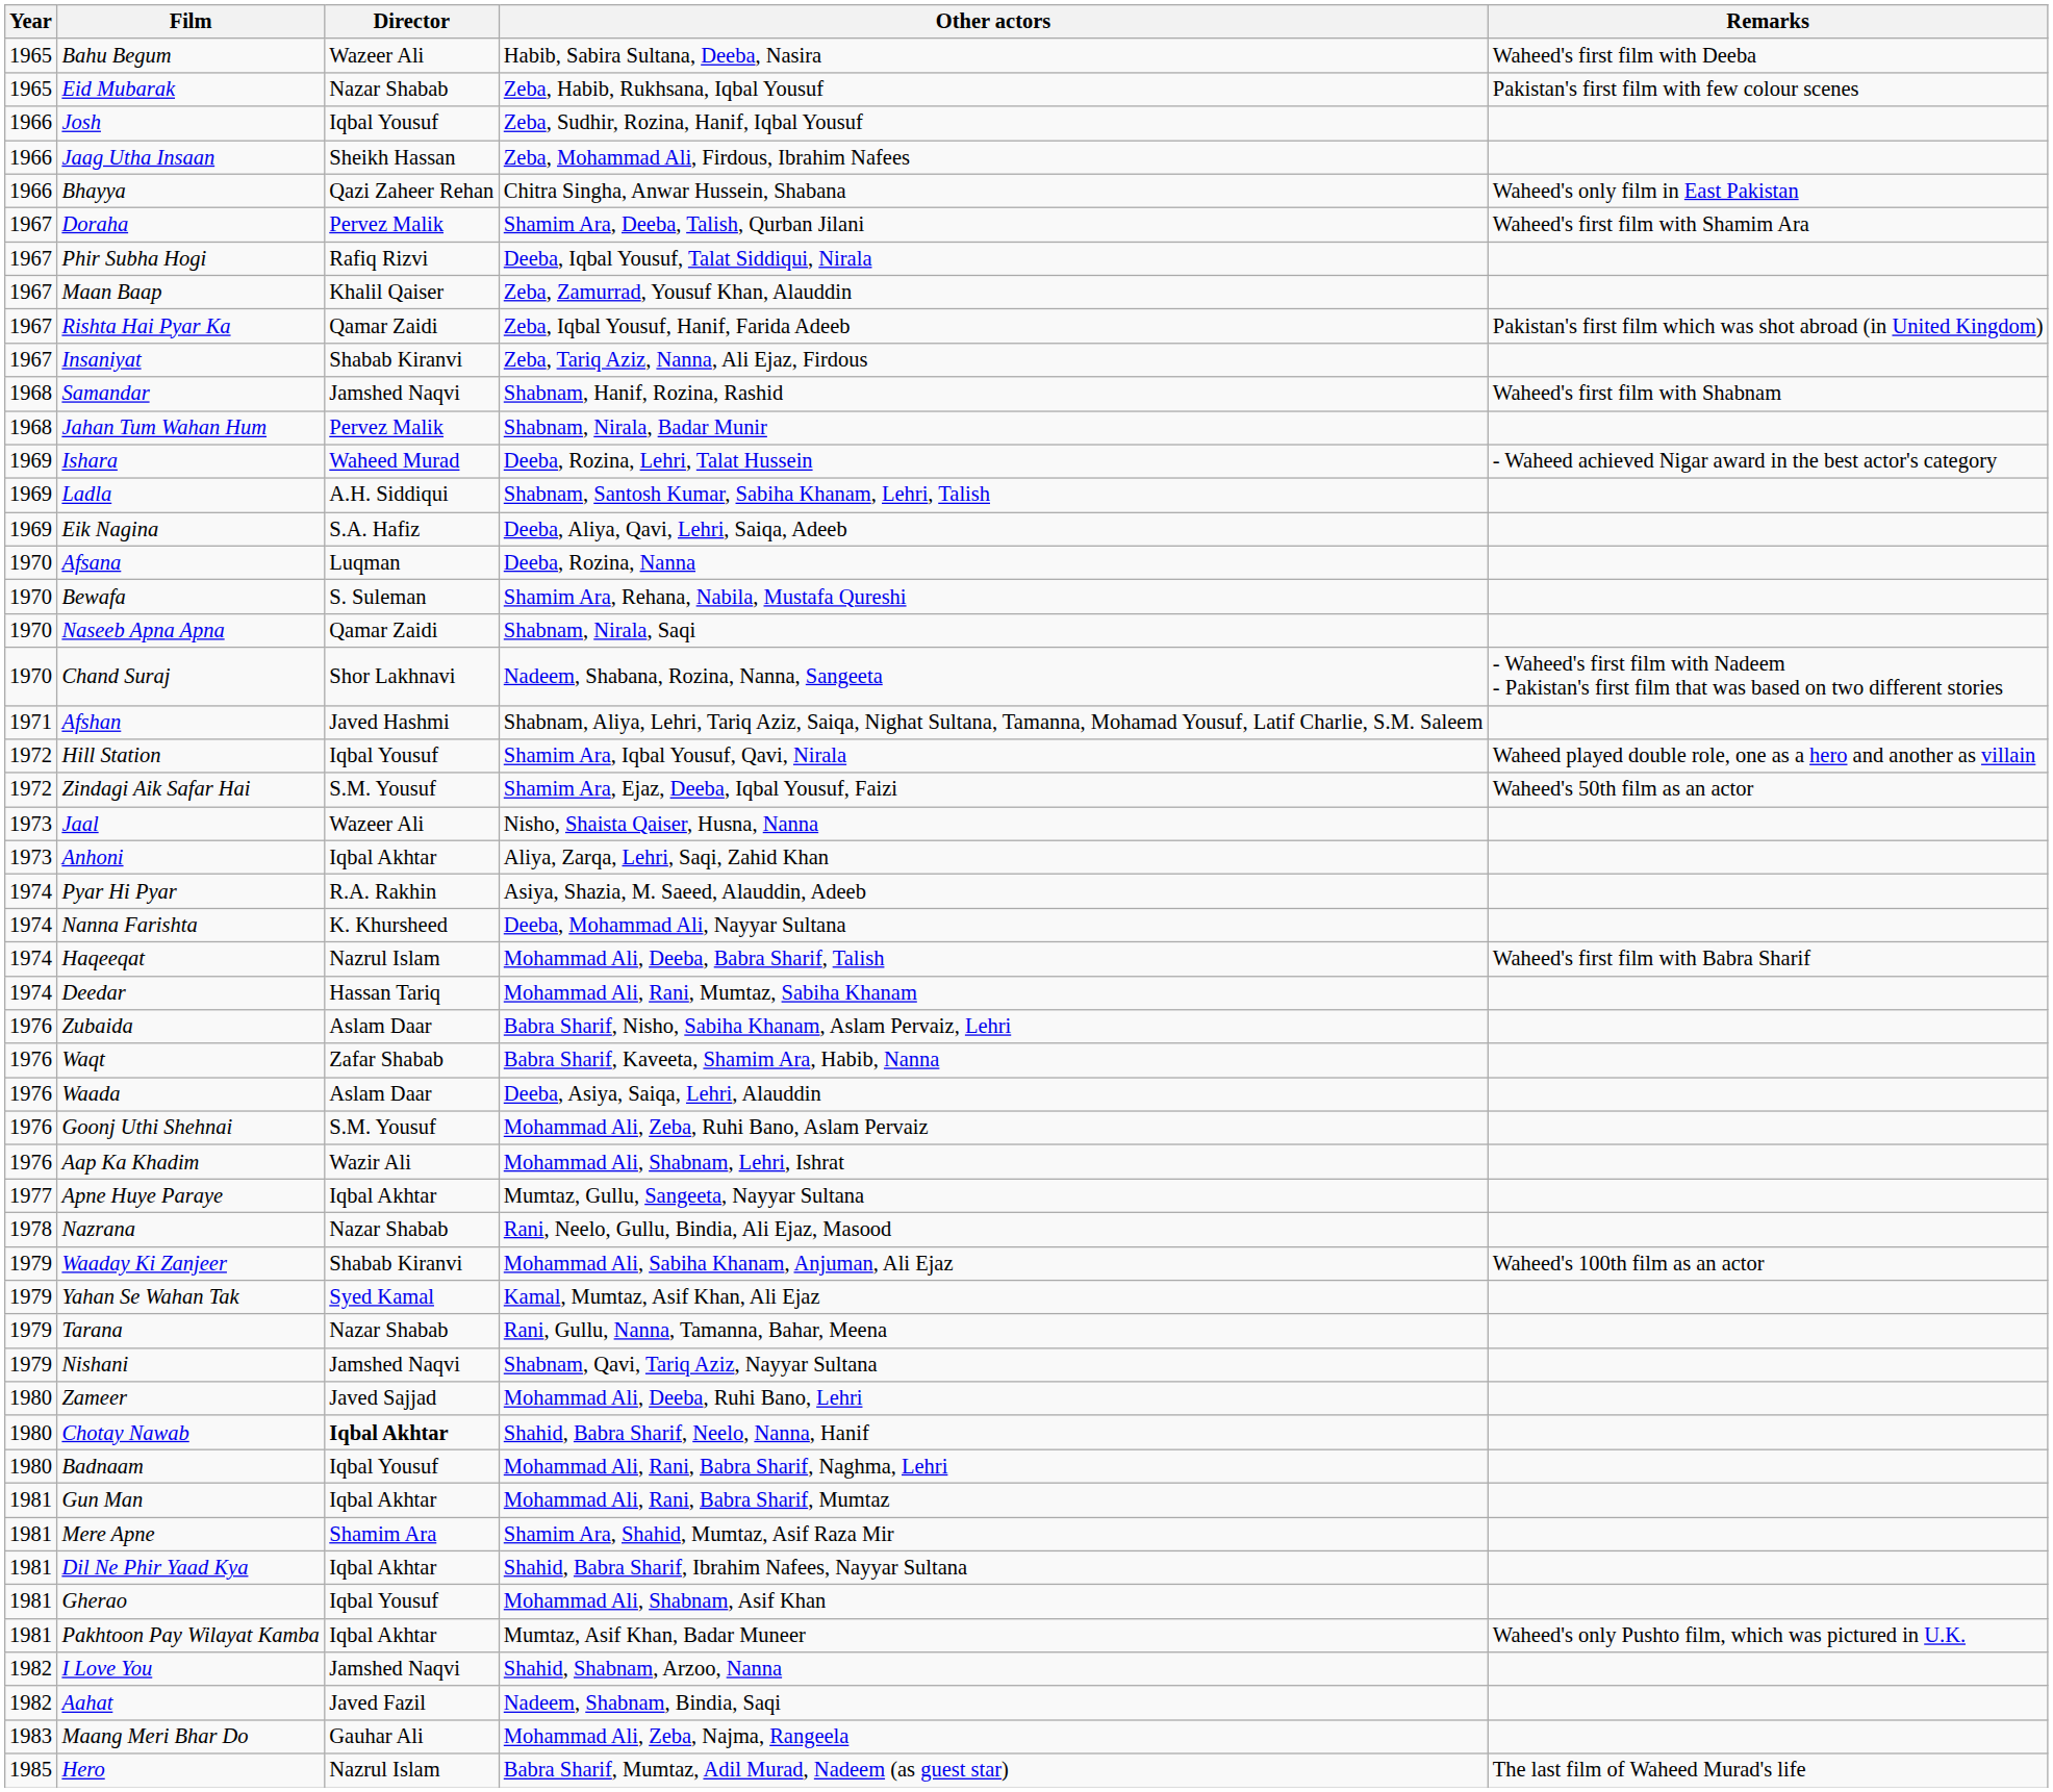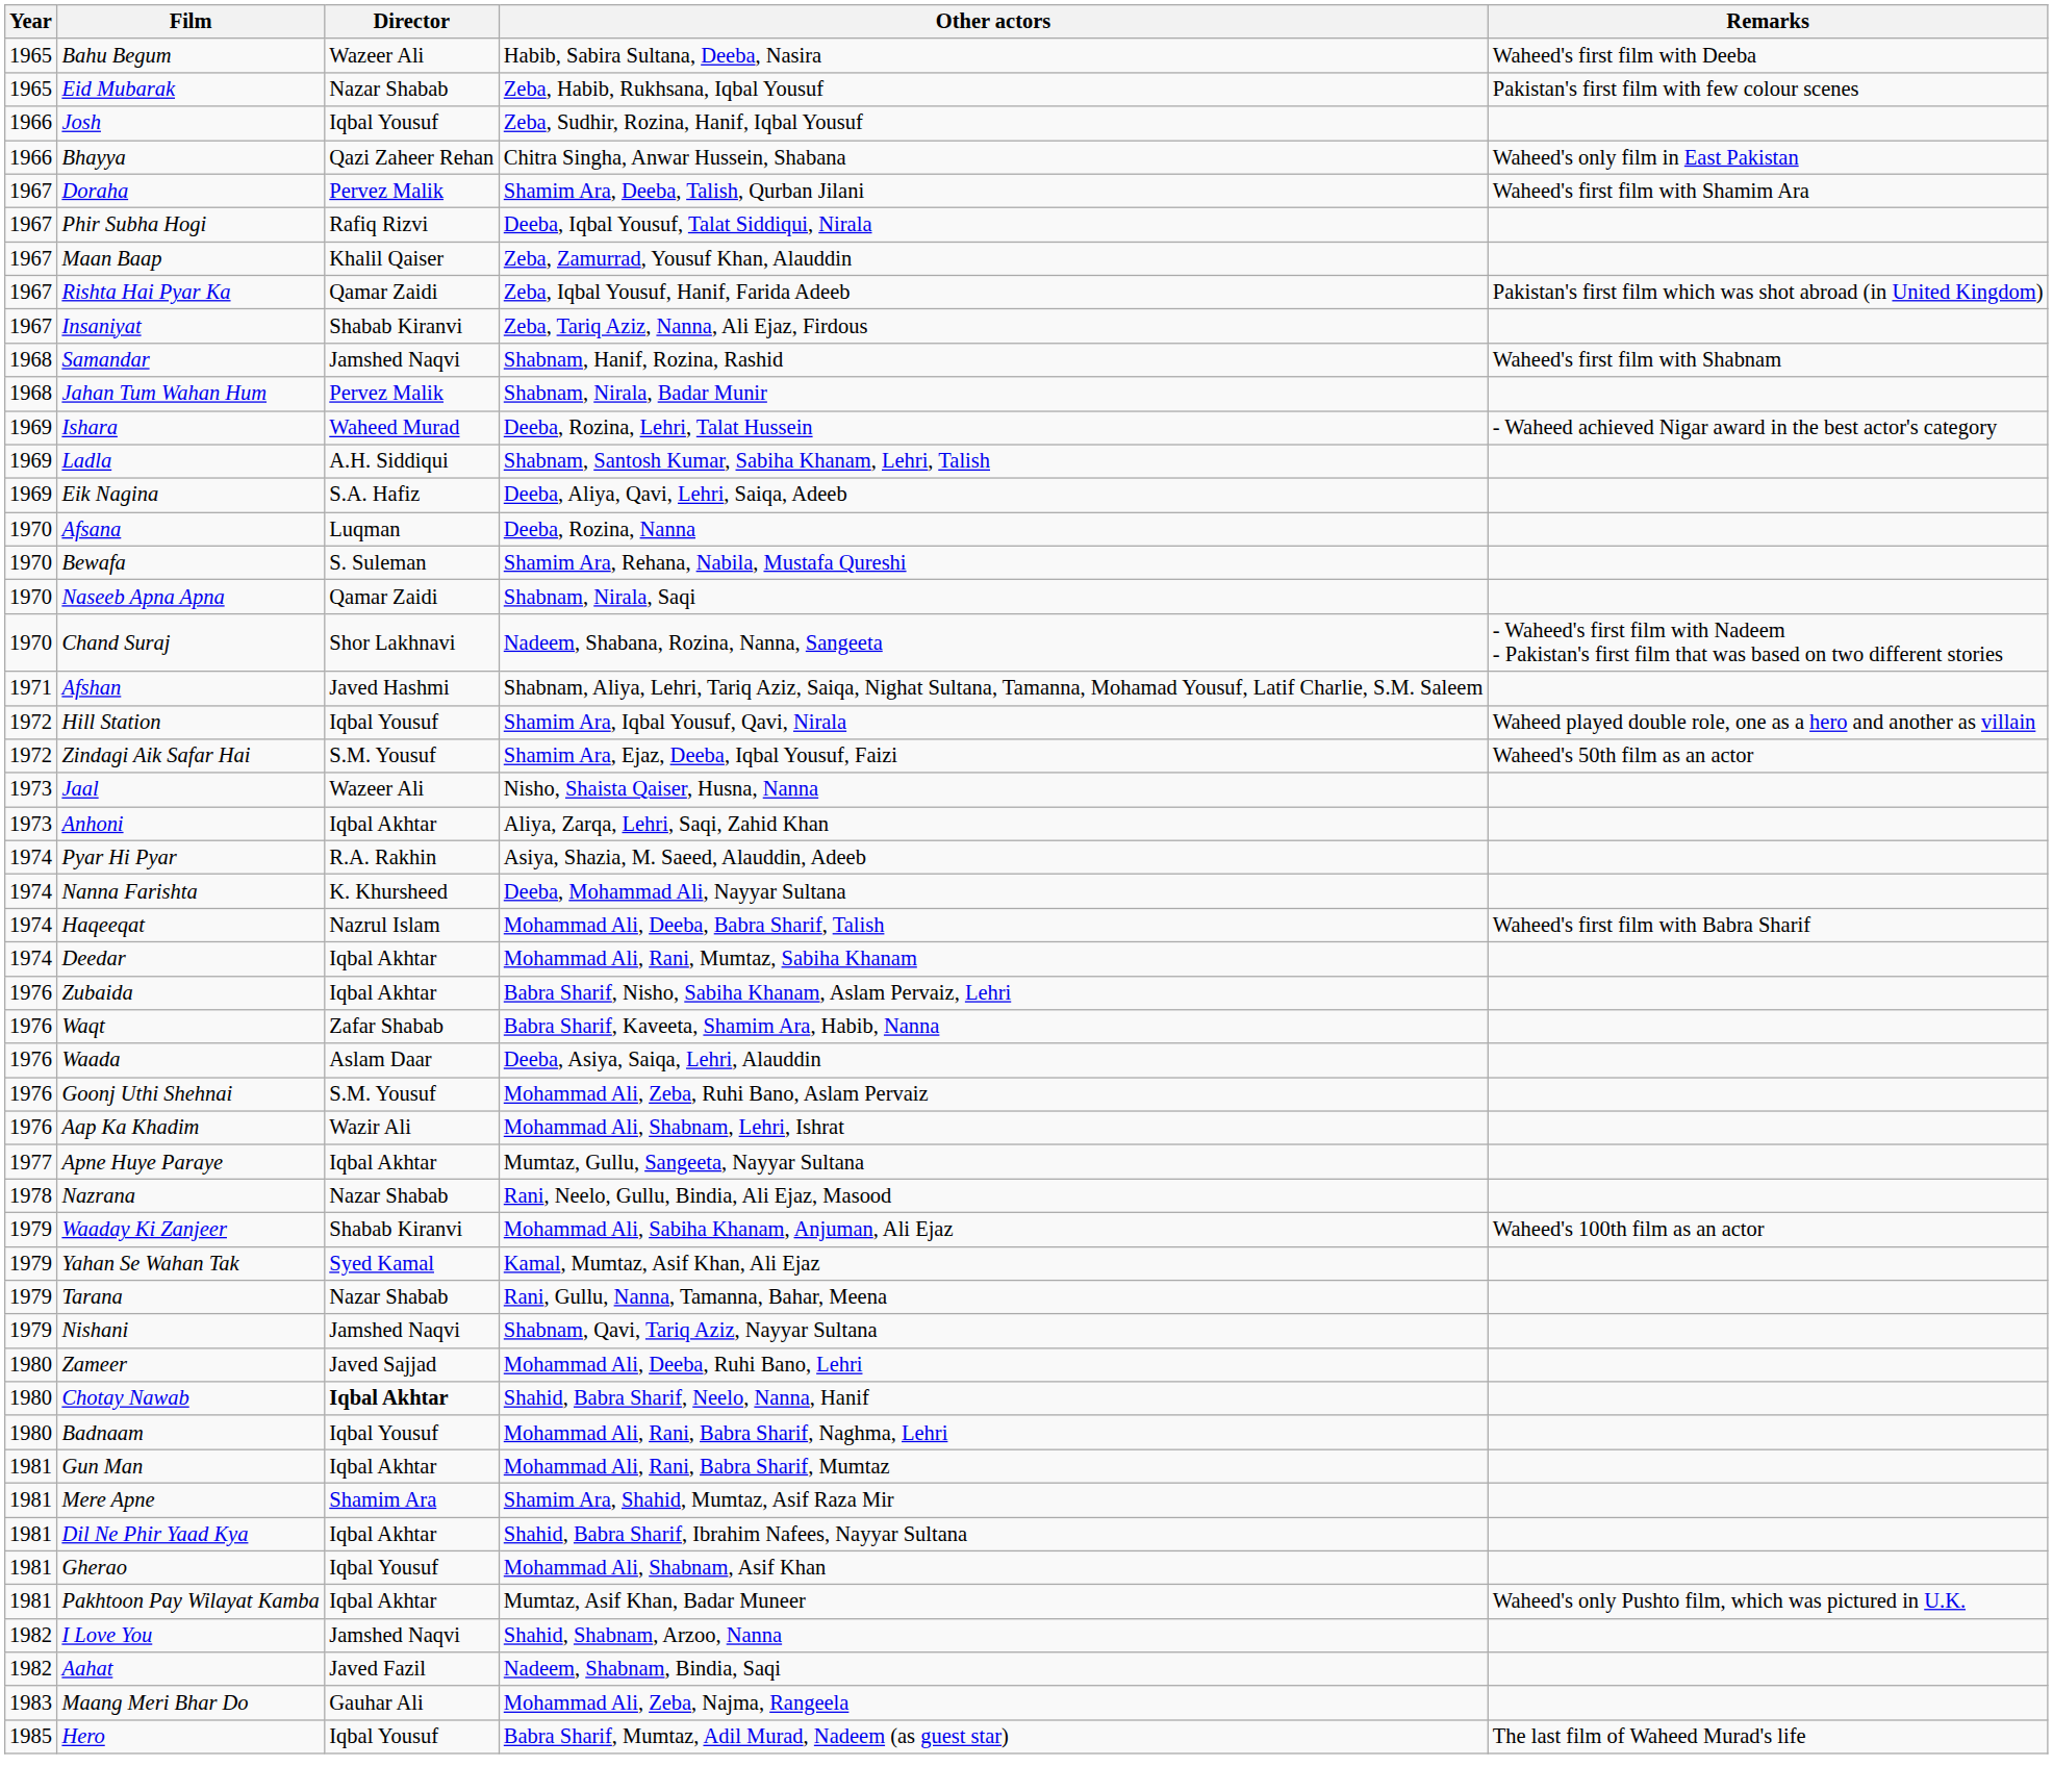- row: 1966 | Jaag Utha Insaan | Sheikh Hassan | Zeba, Mohammad Ali, Firdous, Ibrahim Nafees
Deedar | Director: Hassan Tariq -> Iqbal Akhtar
Zubaida | Director: Aslam Daar -> Iqbal Akhtar
Hero | Director: Nazrul Islam -> Iqbal Yousuf
